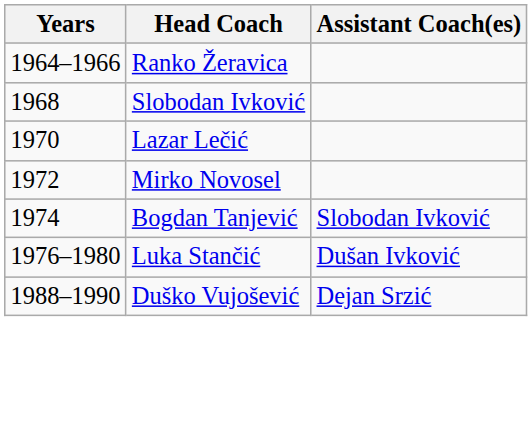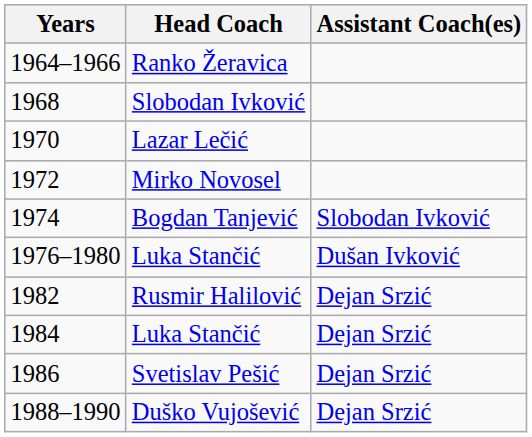+ row: 1982 | Rusmir Halilović | Dejan Srzić
+ row: 1984 | Luka Stančić | Dejan Srzić
+ row: 1986 | Svetislav Pešić | Dejan Srzić
